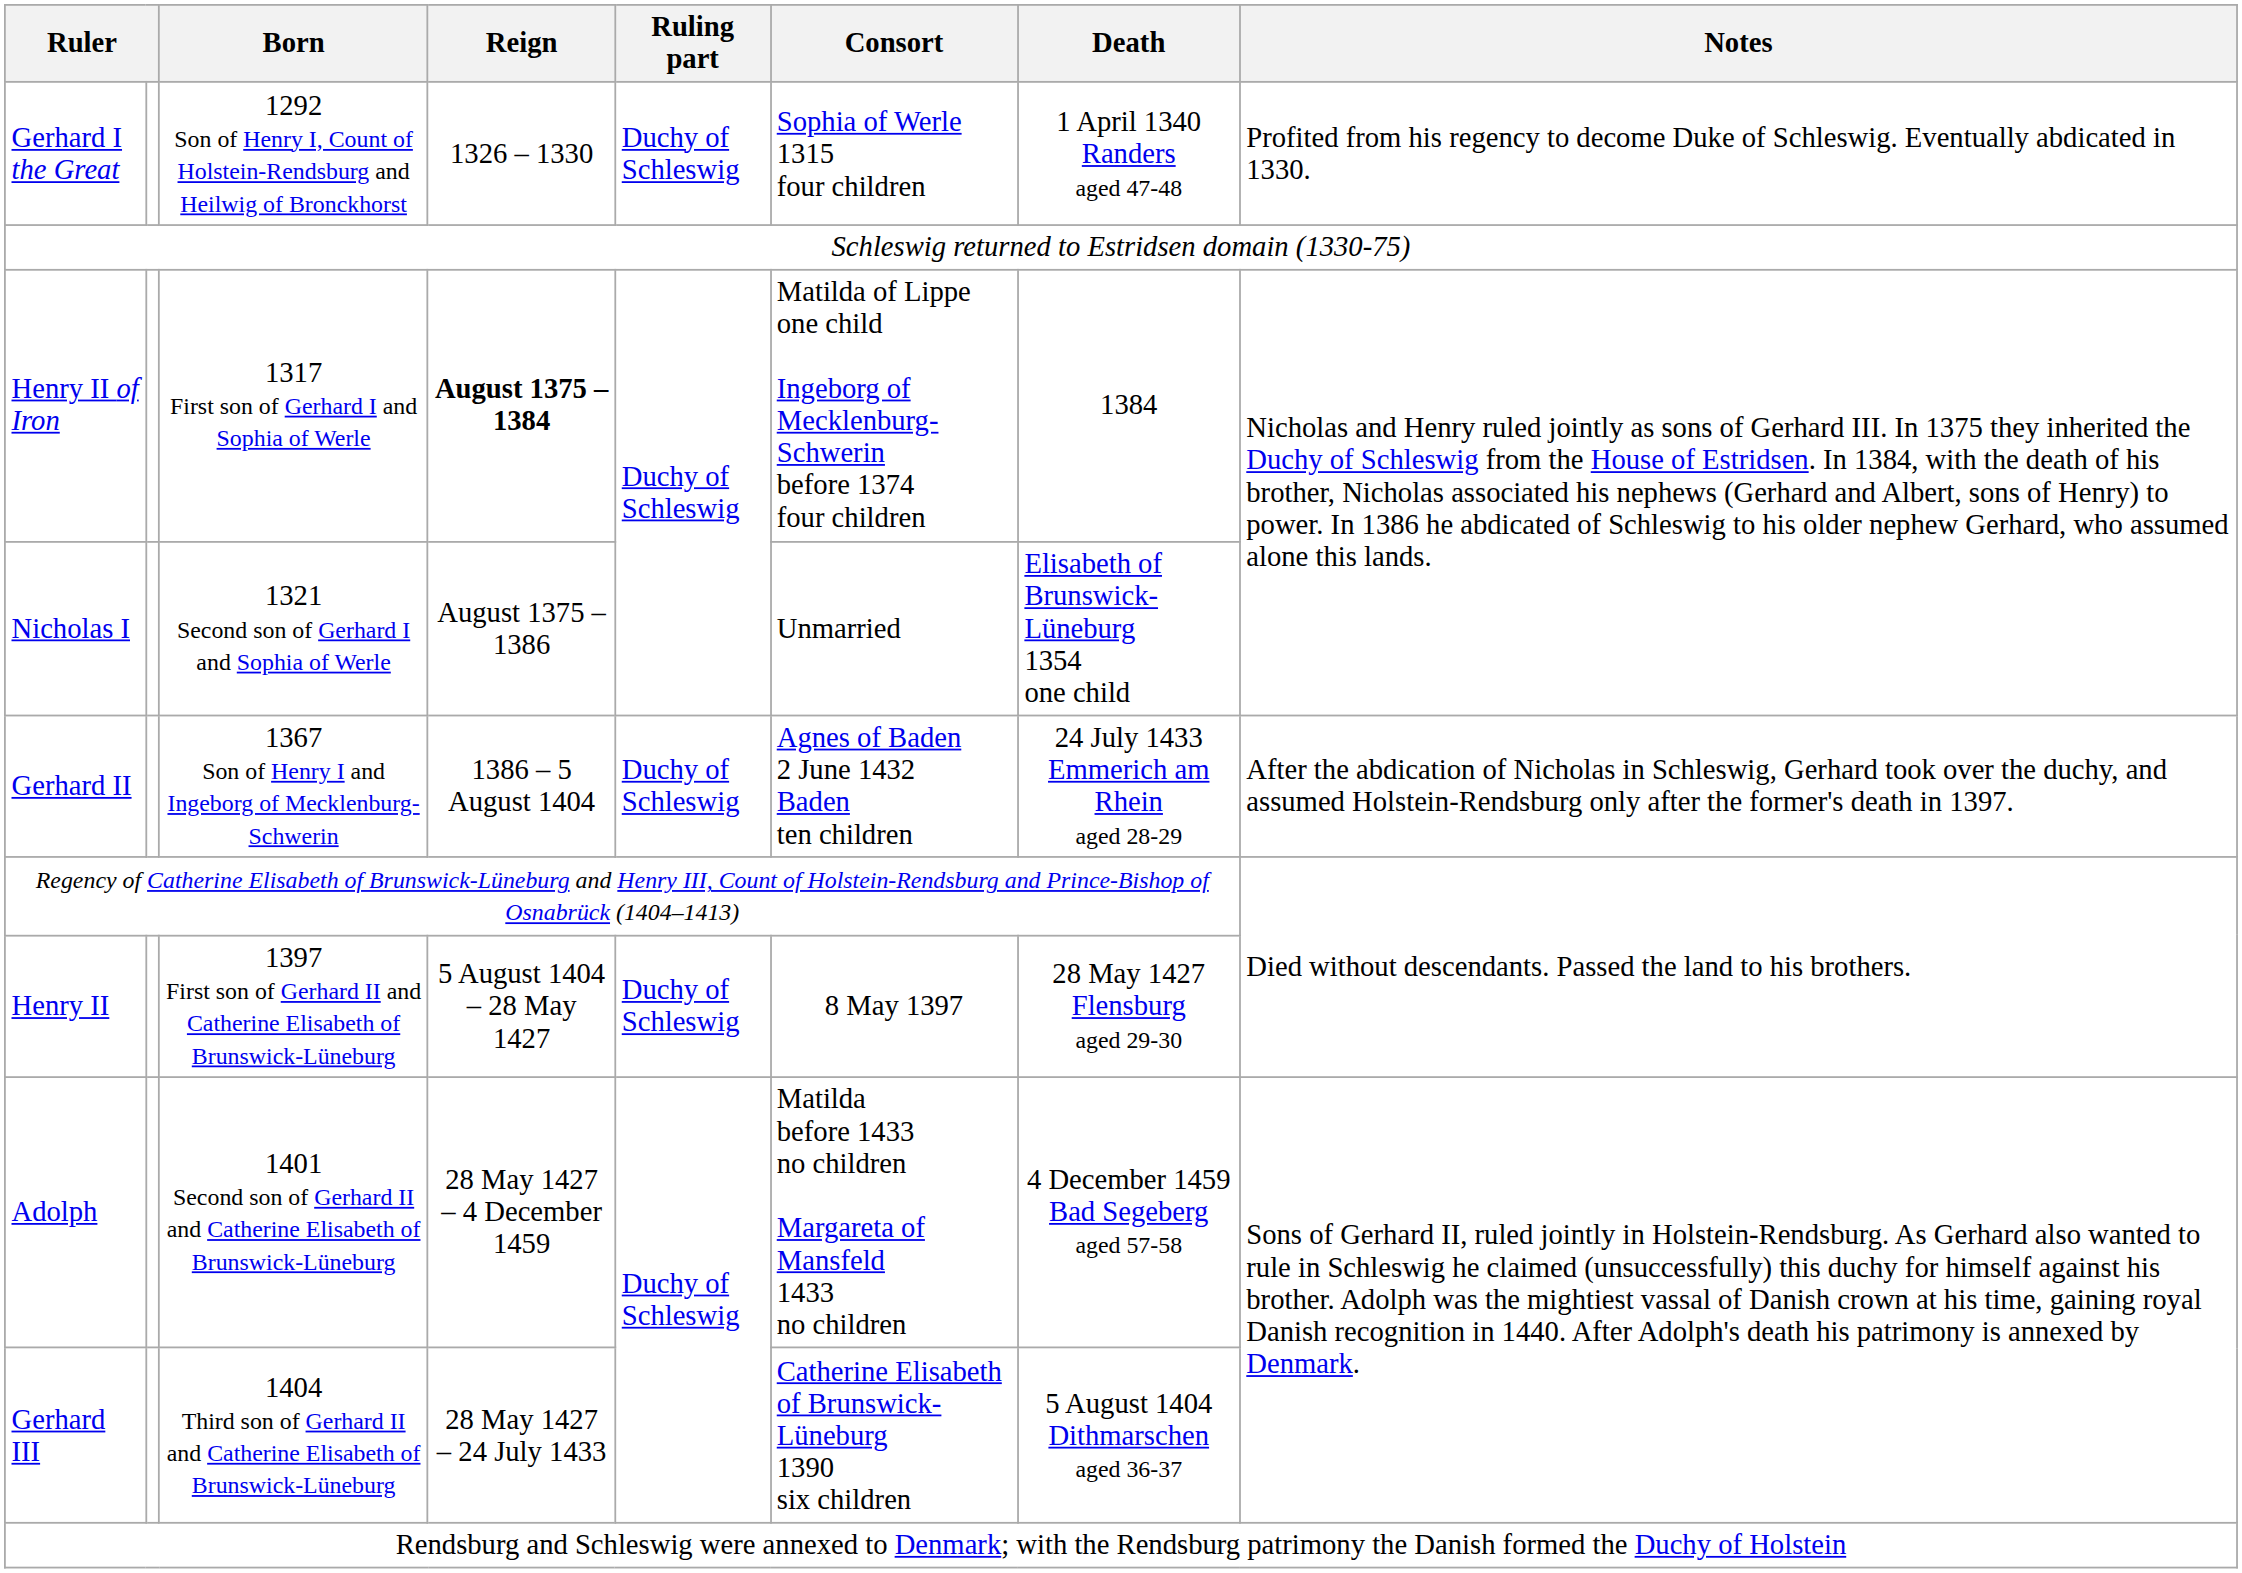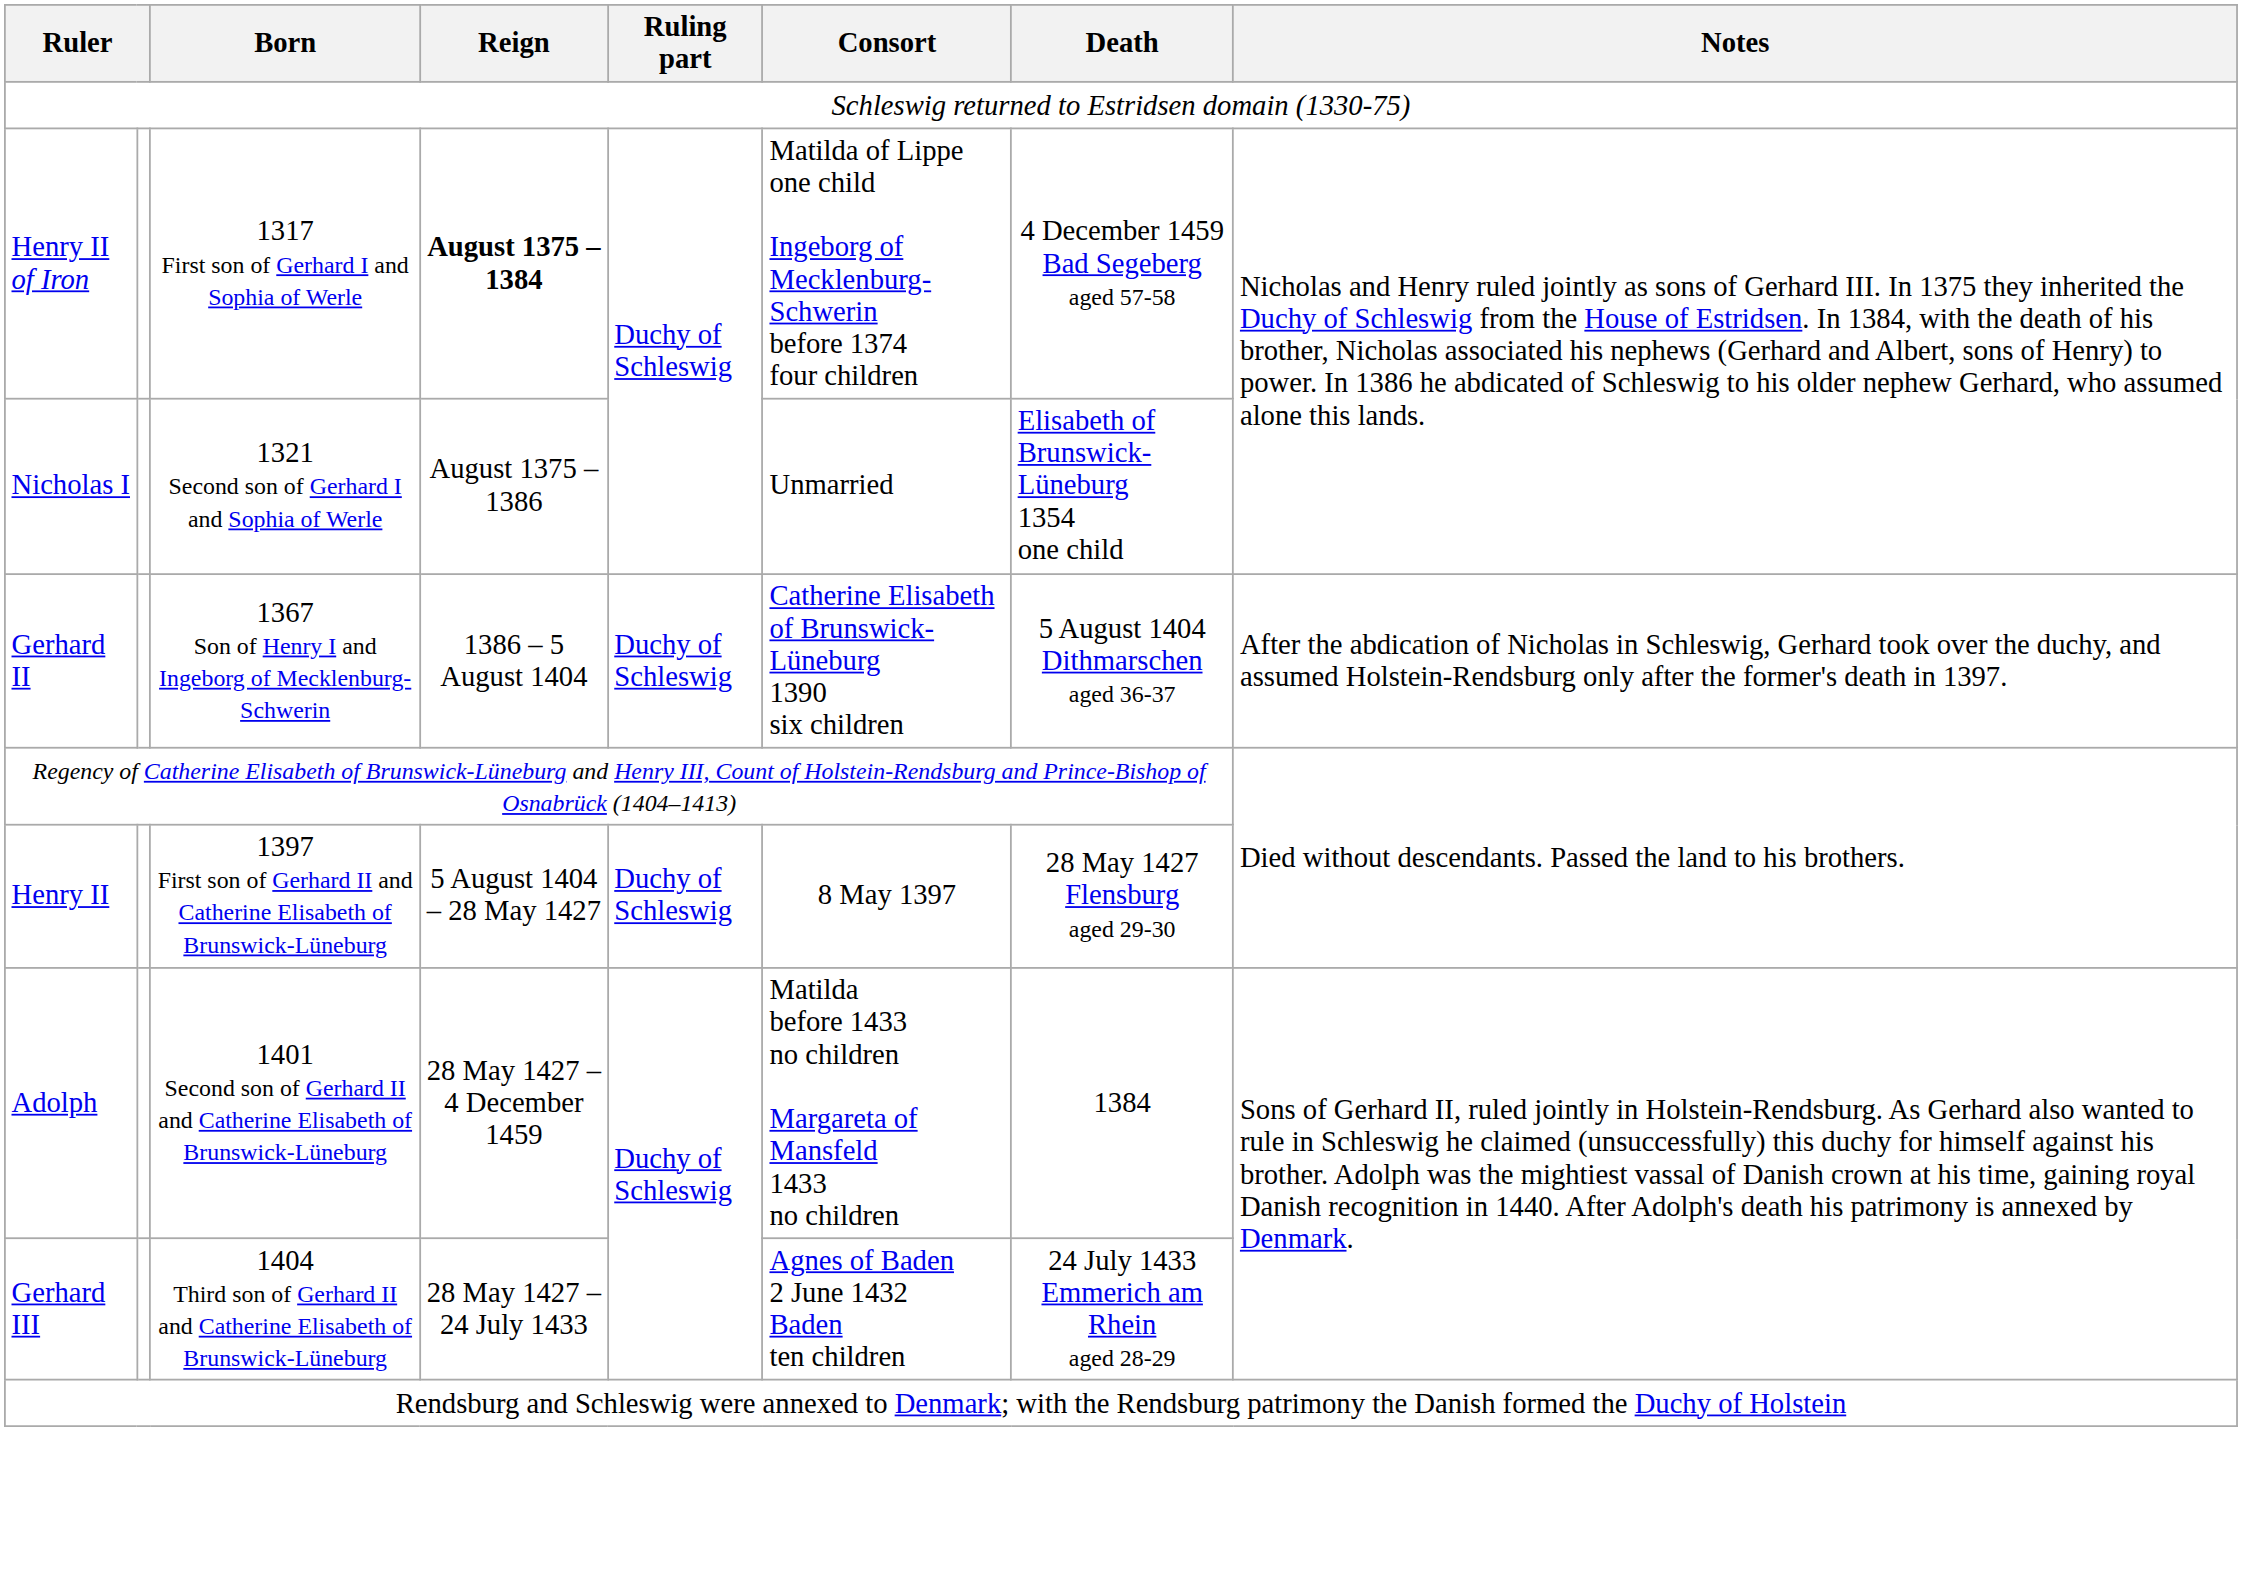- row: Gerhard I the Great | 1292 Son of Henry I, Count of Holstein-Rendsburg and Heilwig of Bronckhorst | 1326 – 1330 | Duchy of Schleswig | Sophia of Werle 1315 four children | 1 April 1340 Randers aged 47-48 | Profited from his regency to decome Duke of Schleswig. Eventually abdicated in 1330.
Henry II of Iron | Death: 1384 -> 4 December 1459 Bad Segeberg aged 57-58
Gerhard II | Consort: Agnes of Baden 2 June 1432 Baden ten children -> Catherine Elisabeth of Brunswick-Lüneburg 1390 six children
Gerhard II | Death: 24 July 1433 Emmerich am Rhein aged 28-29 -> 5 August 1404 Dithmarschen aged 36-37
Adolph | Death: 4 December 1459 Bad Segeberg aged 57-58 -> 1384
Gerhard III | Consort: Catherine Elisabeth of Brunswick-Lüneburg 1390 six children -> Agnes of Baden 2 June 1432 Baden ten children
Gerhard III | Death: 5 August 1404 Dithmarschen aged 36-37 -> 24 July 1433 Emmerich am Rhein aged 28-29
